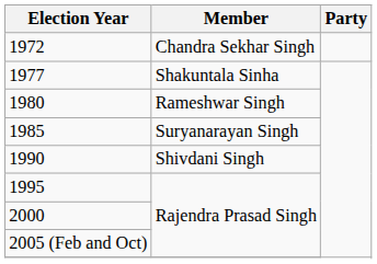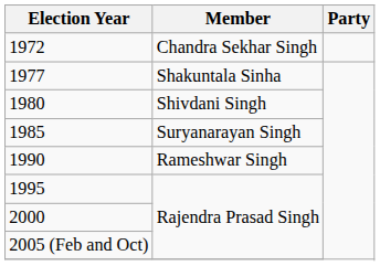1980 | Member: Rameshwar Singh -> Shivdani Singh
1990 | Member: Shivdani Singh -> Rameshwar Singh
